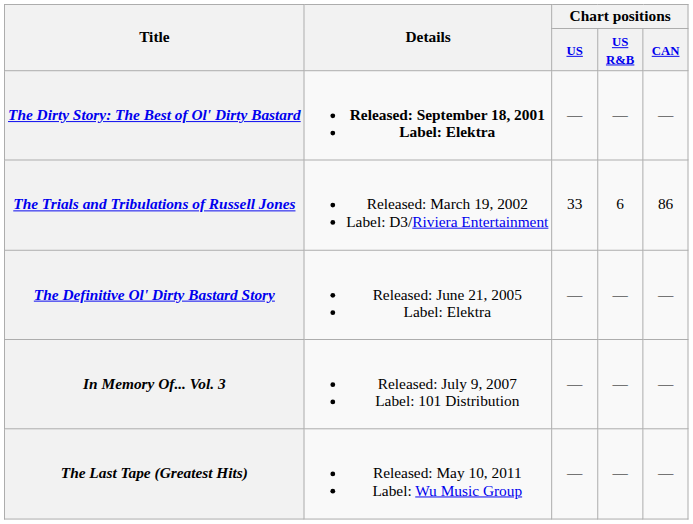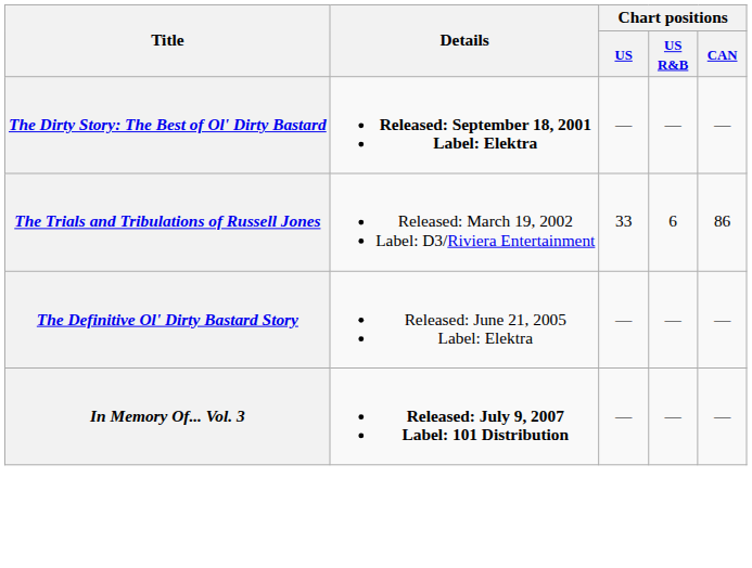In Memory Of... Vol. 3 | Details: normal -> bold
- row: The Last Tape (Greatest Hits) | Released: May 10, 2011 Label: Wu Music Group | — | — | —
